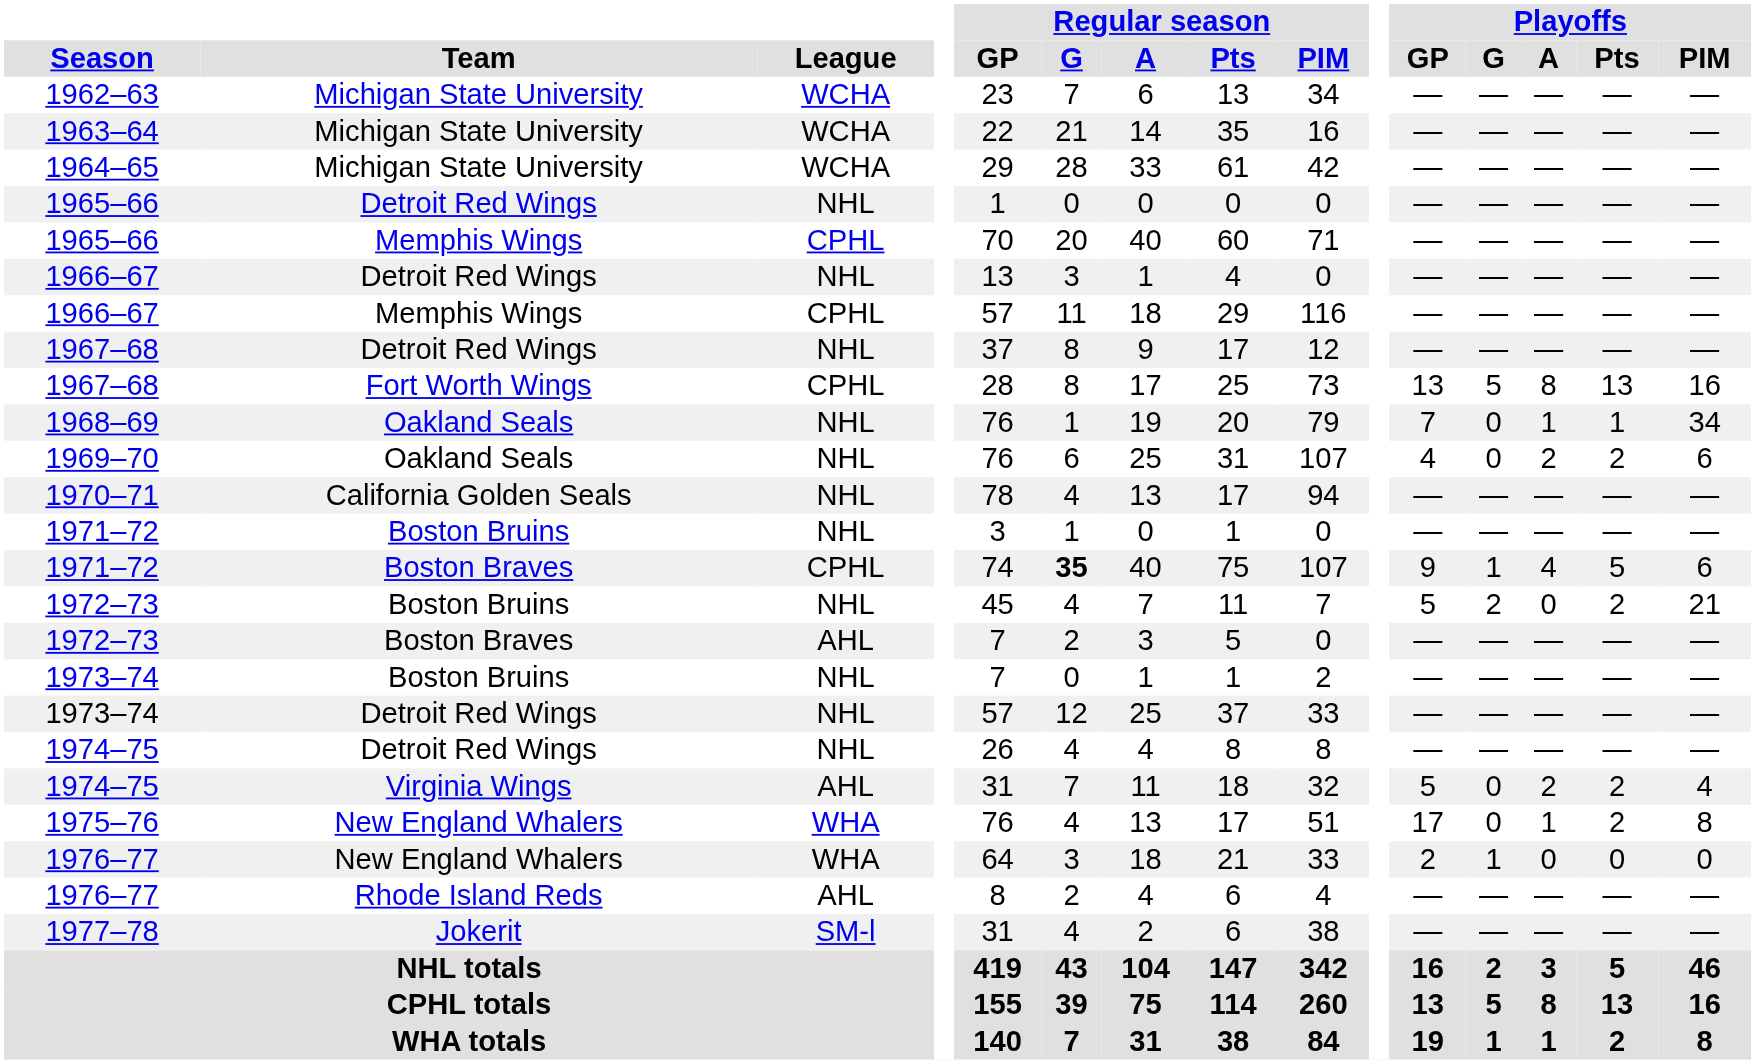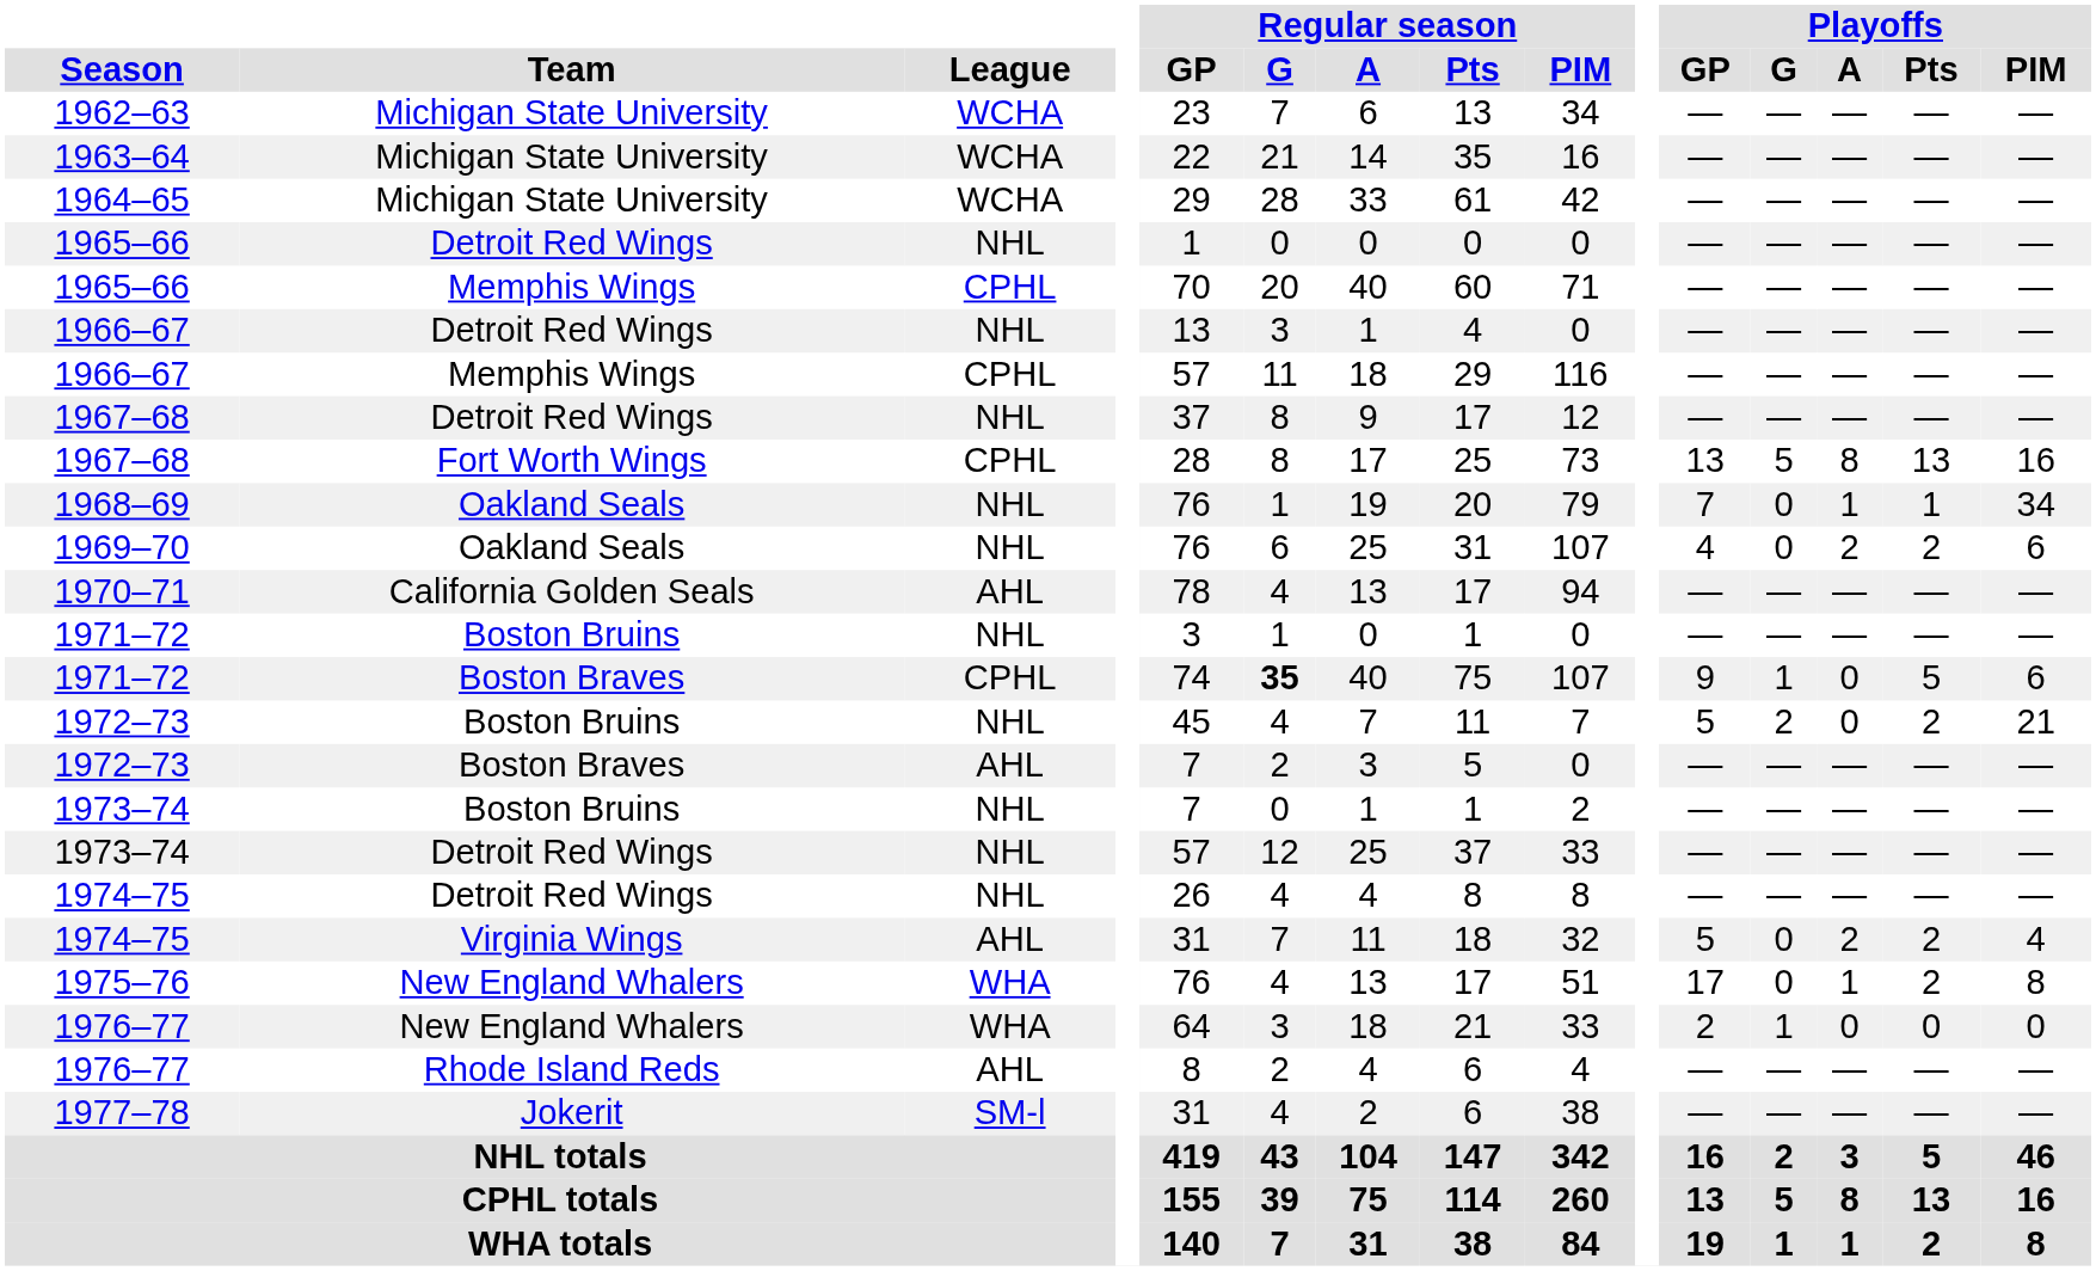1970–71 | League: NHL -> AHL
1971–72 / Boston Braves | Playoffs / A: 4 -> 0
